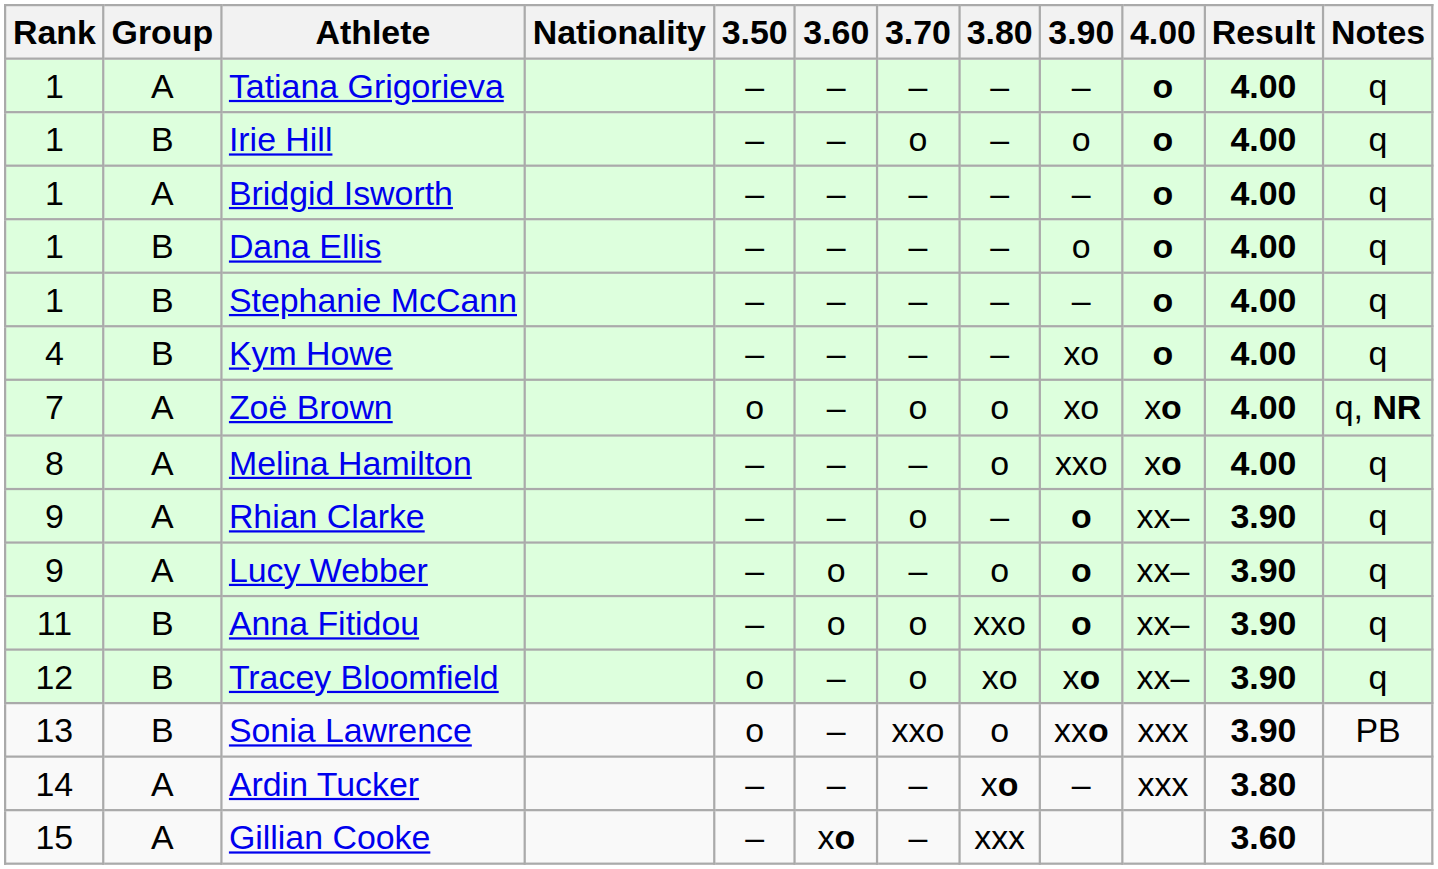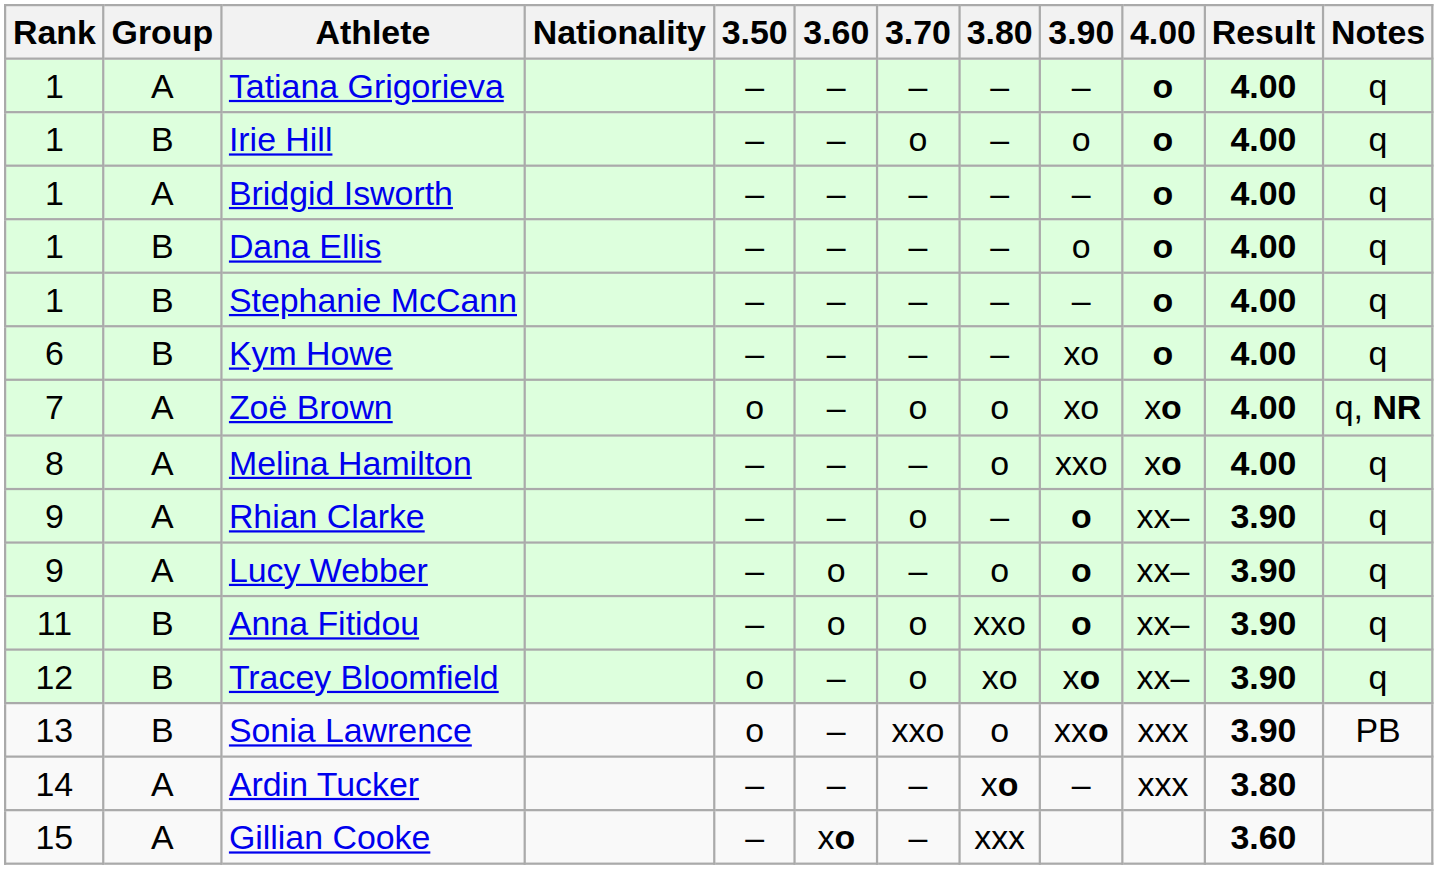Kym Howe | Rank: 4 -> 6
